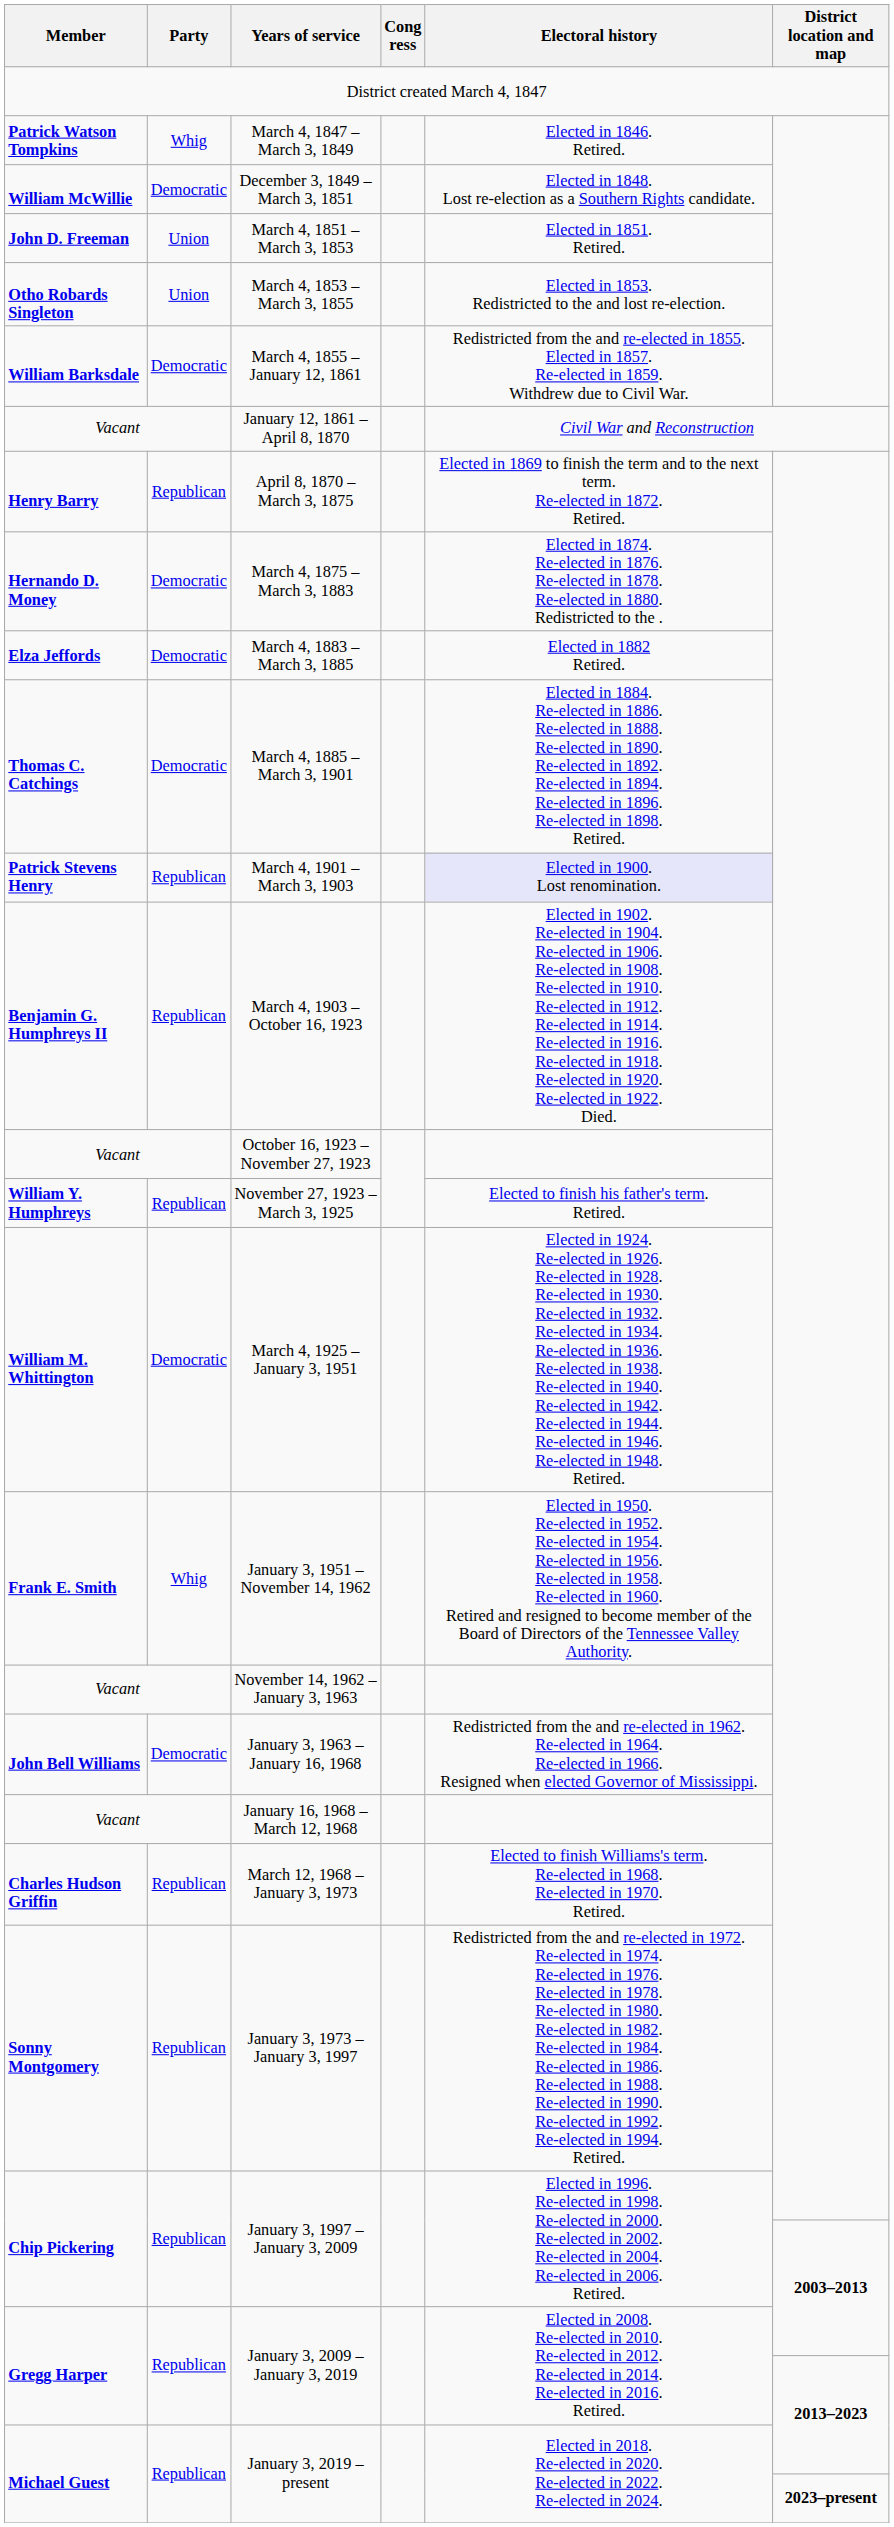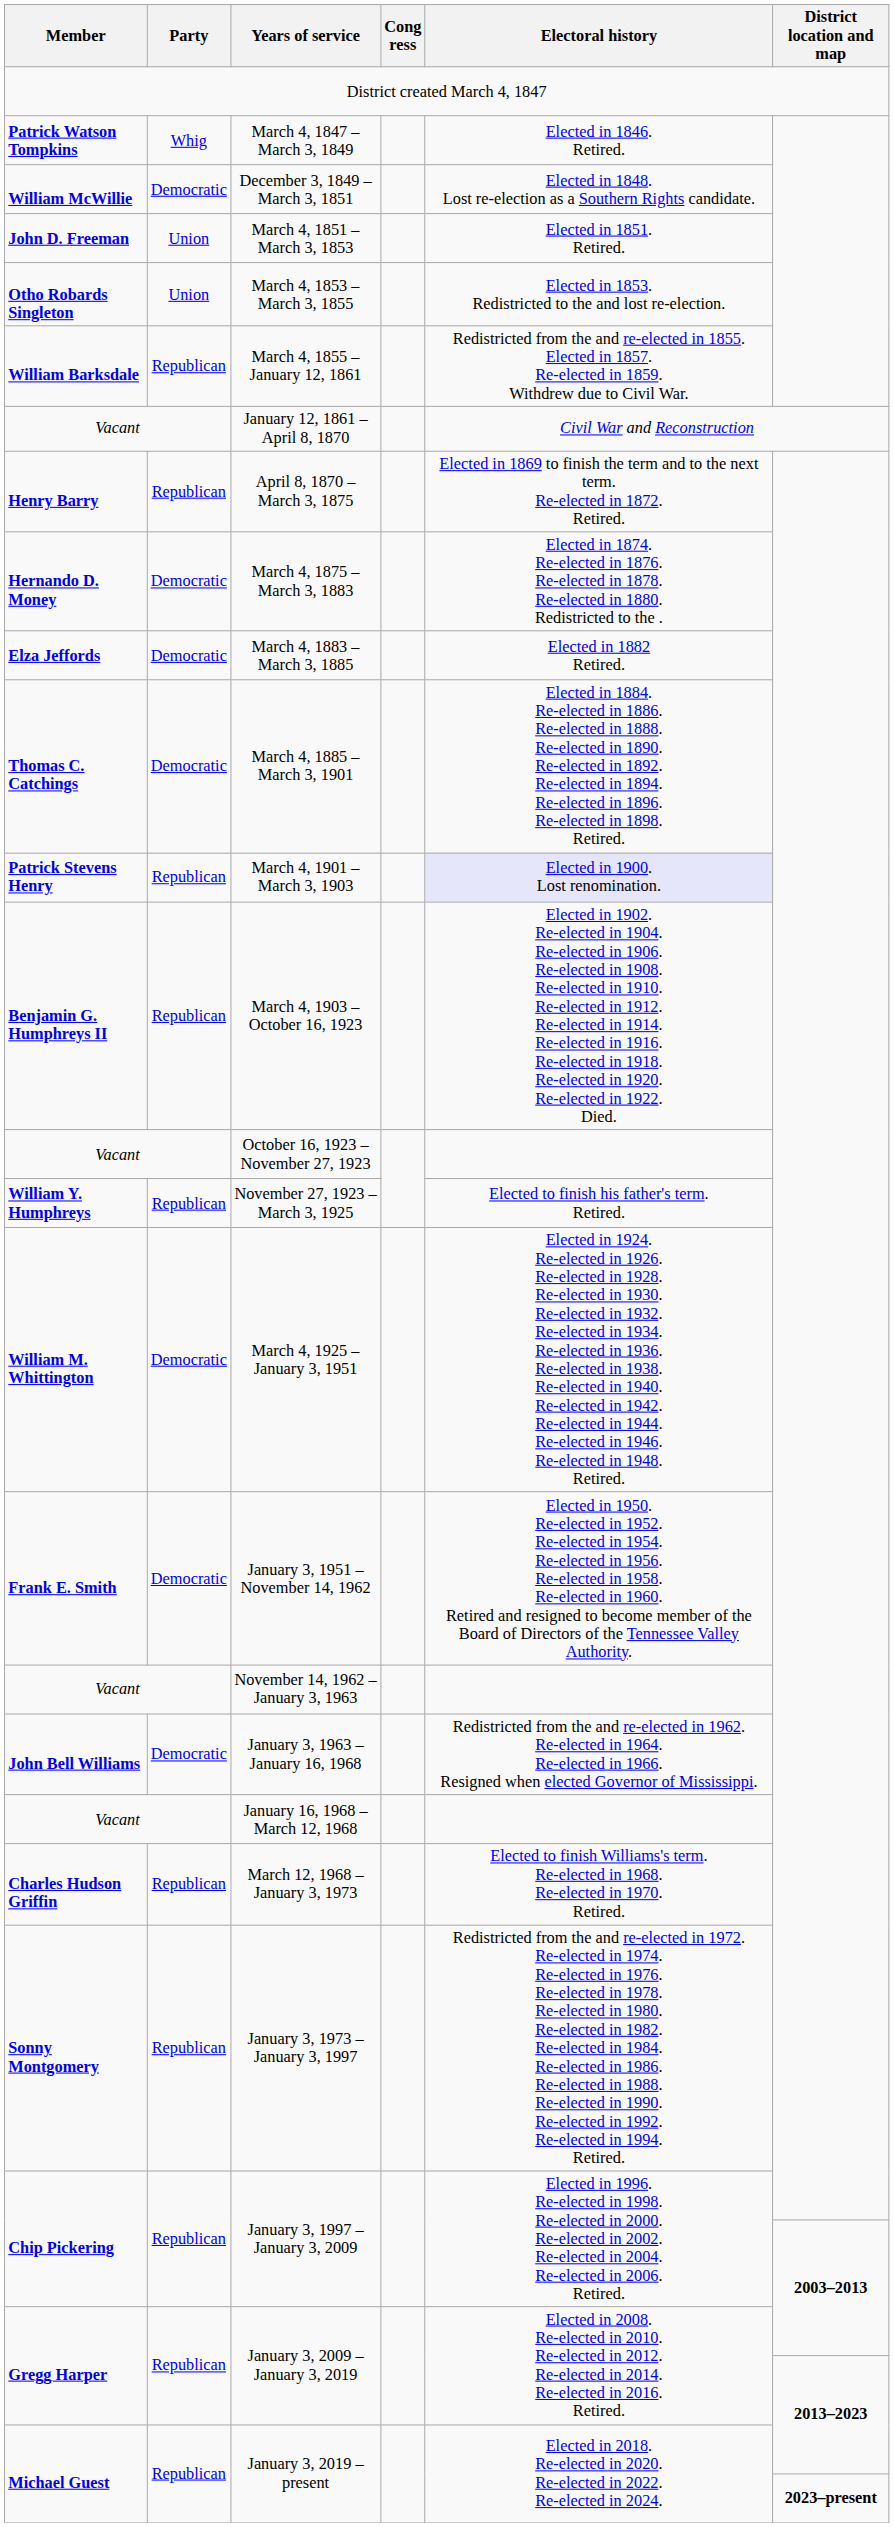March 4, 1855 – January 12, 1861 | Party: Democratic -> Republican
January 3, 1951 – November 14, 1962 | Party: Whig -> Democratic
